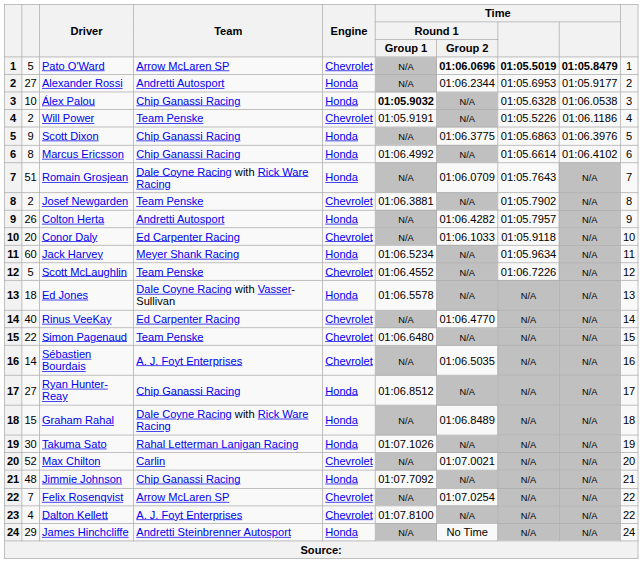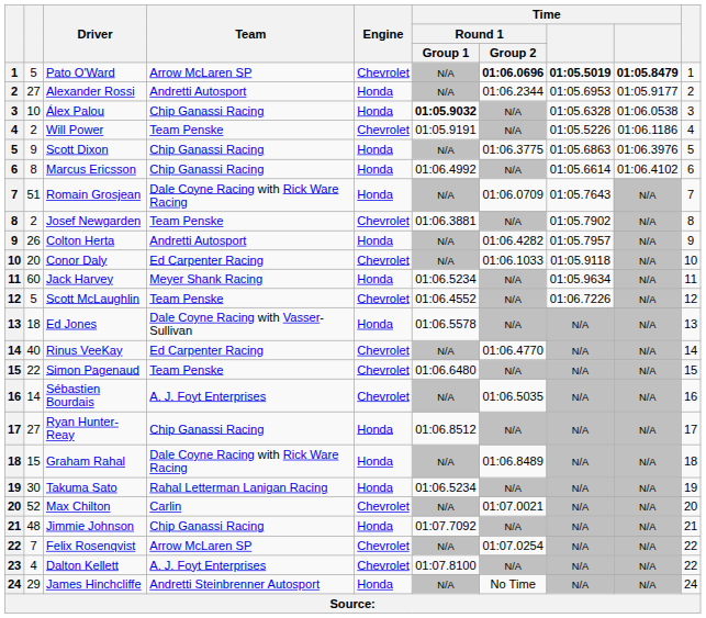Takuma Sato | Time / Round 1 / Group 1: 01:07.1026 -> 01:06.5234
